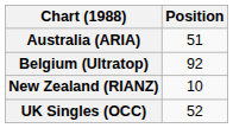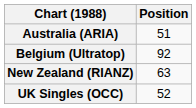New Zealand (RIANZ) | Position: 10 -> 63
